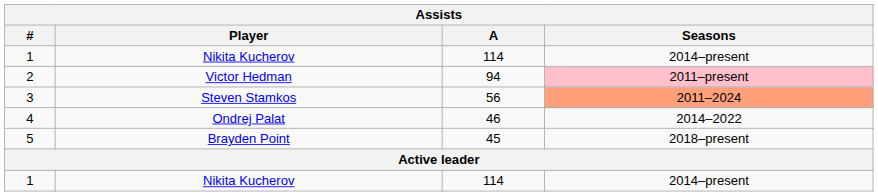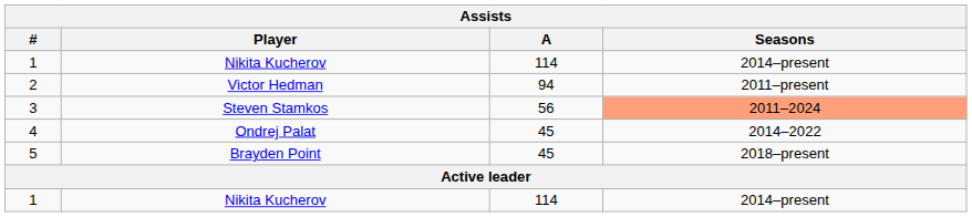2 | Seasons: pink background -> no background
4 | A: 46 -> 45
